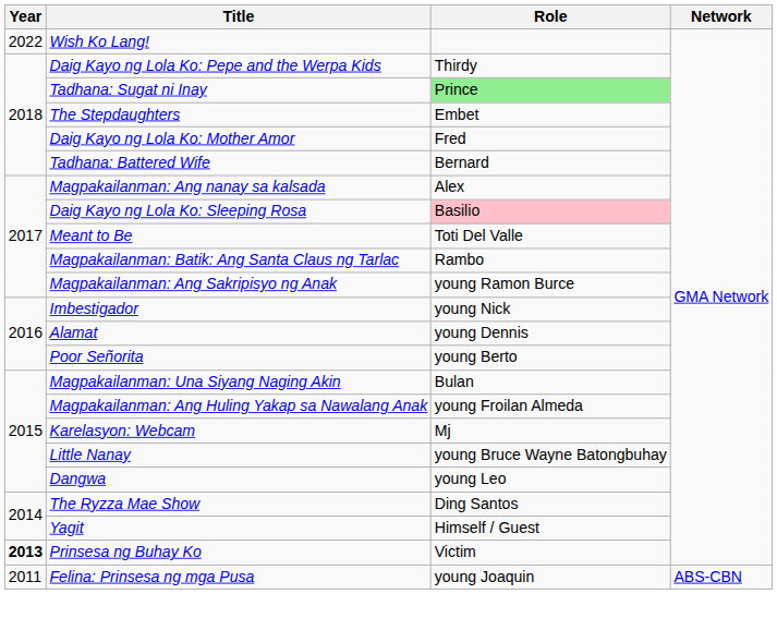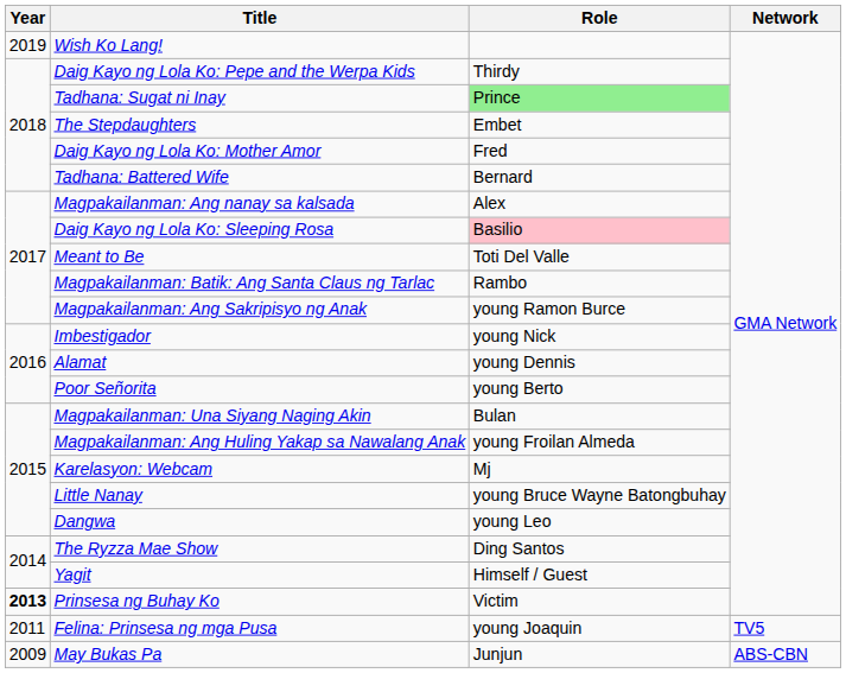Wish Ko Lang! | Year: 2022 -> 2019
Felina: Prinsesa ng mga Pusa | Network: ABS-CBN -> TV5
+ row: 2009 | May Bukas Pa | Junjun | ABS-CBN
